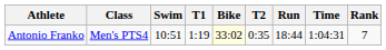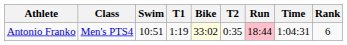Antonio Franko | Run: no background -> pink background
Antonio Franko | Rank: 7 -> 6
